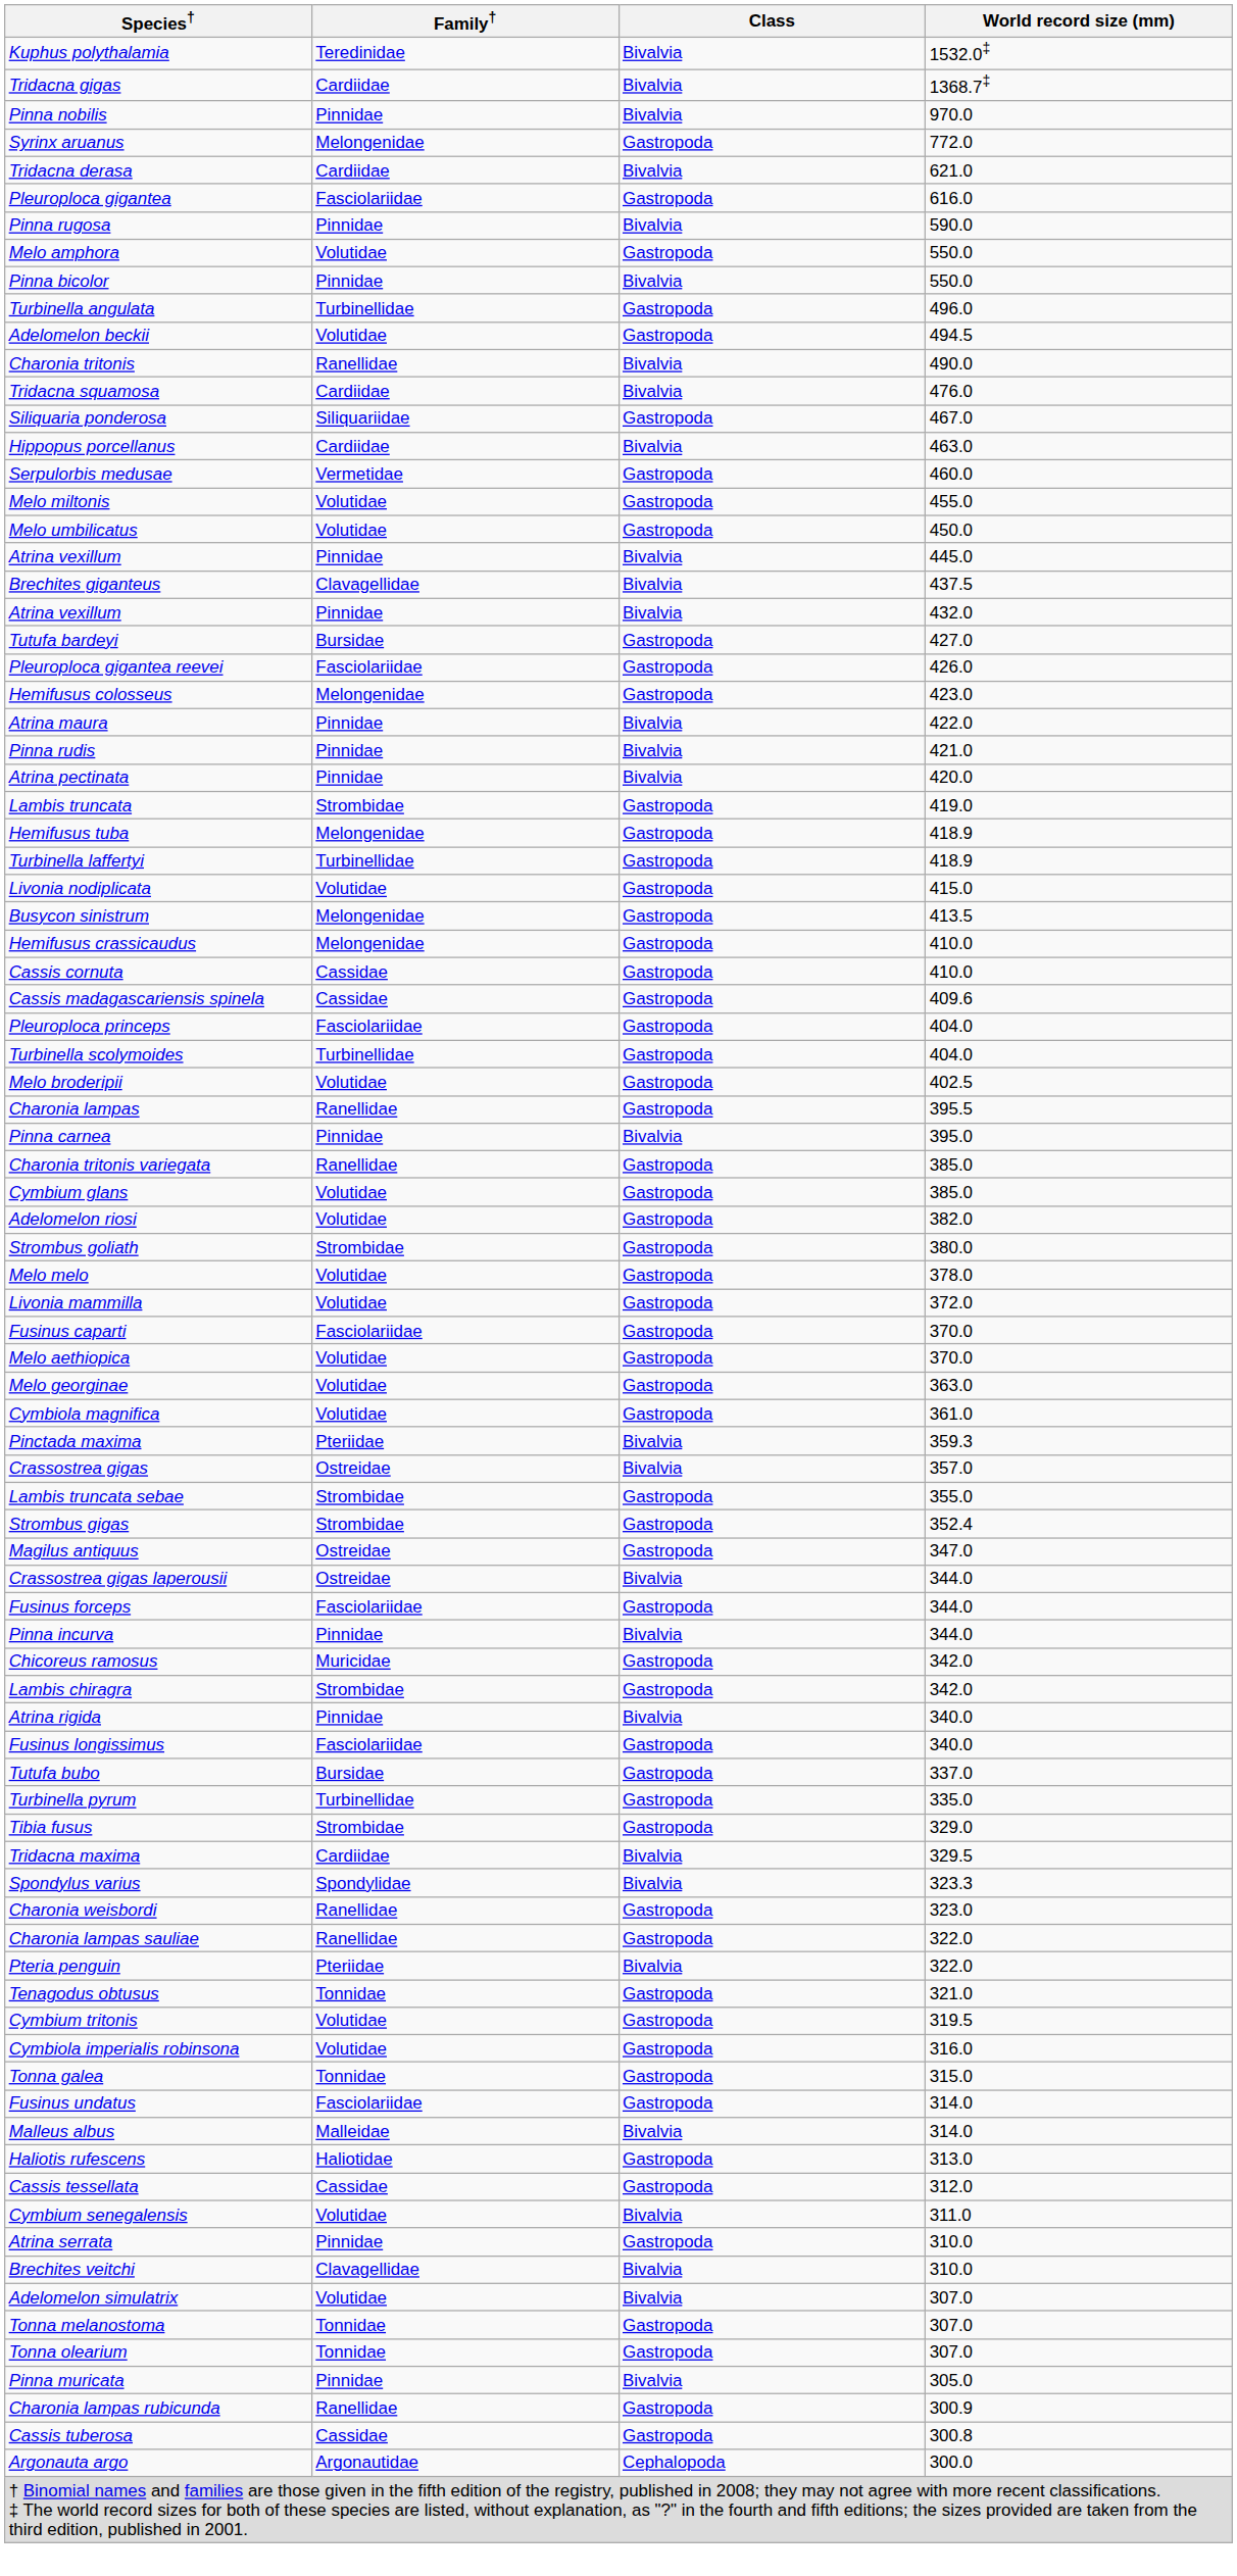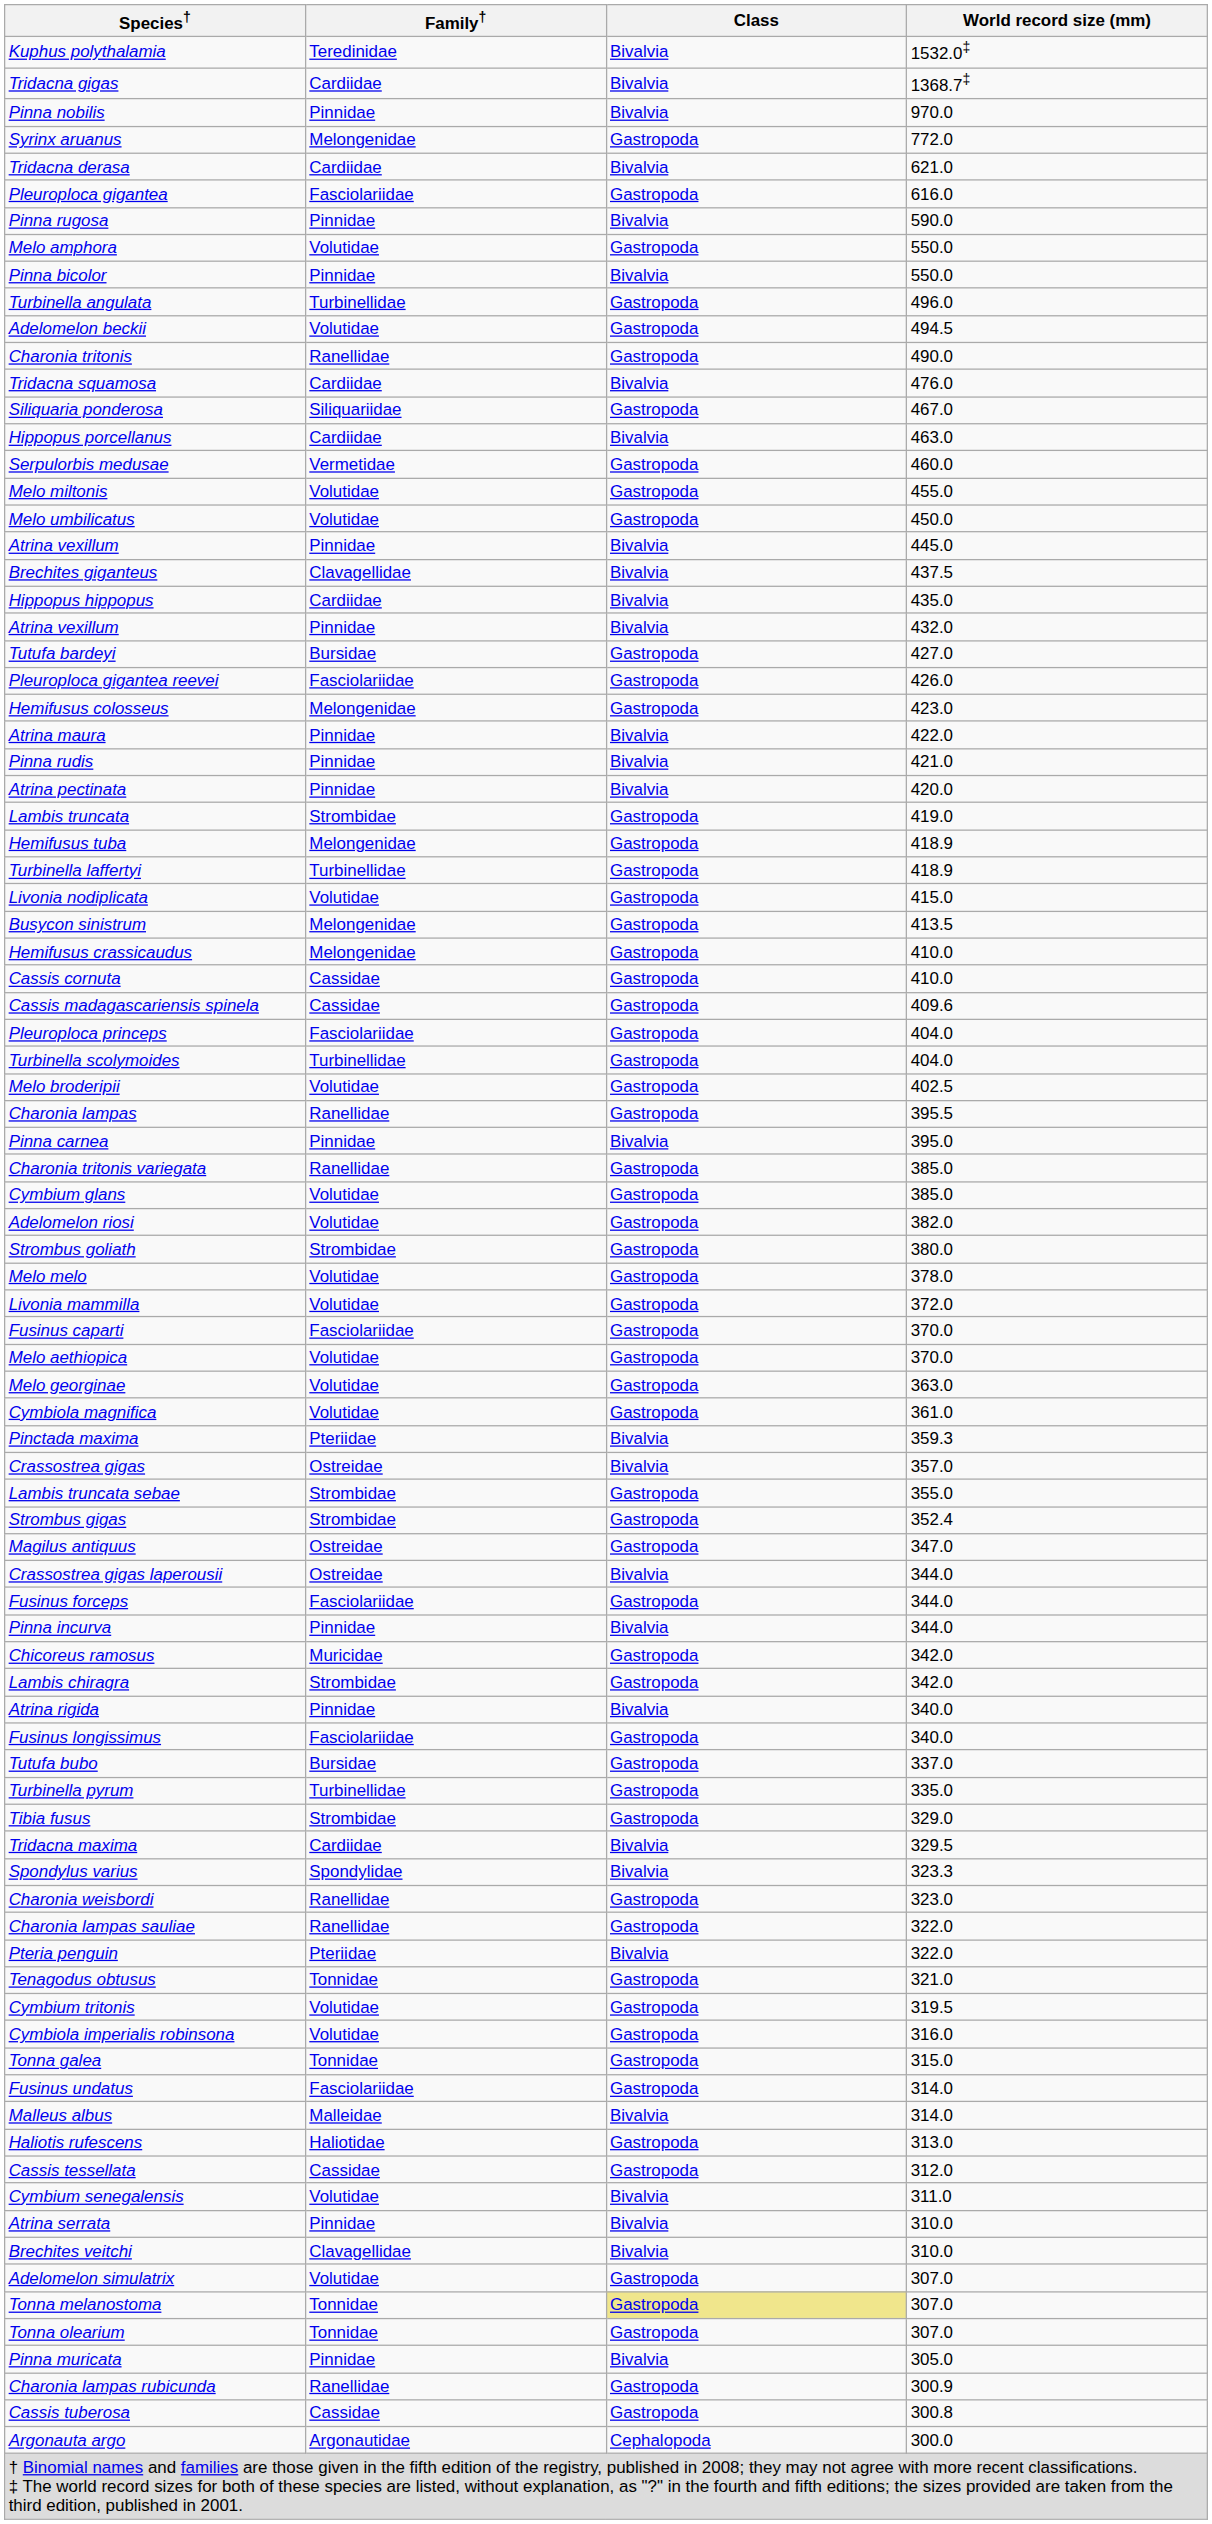Charonia tritonis | Class: Bivalvia -> Gastropoda
+ row: Hippopus hippopus | Cardiidae | Bivalvia | 435.0
Atrina serrata | Class: Gastropoda -> Bivalvia
Adelomelon simulatrix | Class: Bivalvia -> Gastropoda
Tonna melanostoma | Class: no background -> khaki background
